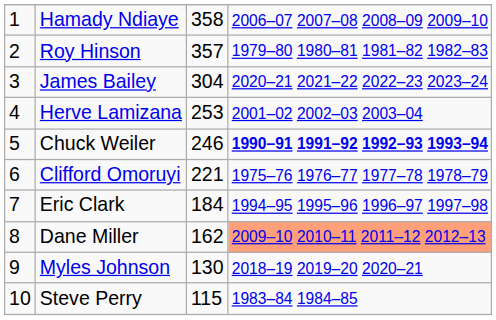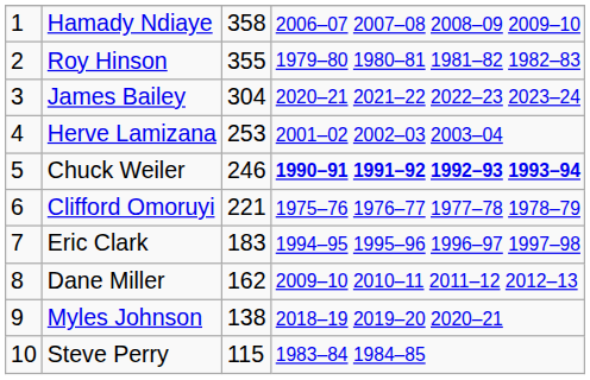Roy Hinson | column 3: 357 -> 355
Eric Clark | column 3: 184 -> 183
Dane Miller | column 4: lightsalmon background -> no background
Myles Johnson | column 3: 130 -> 138
